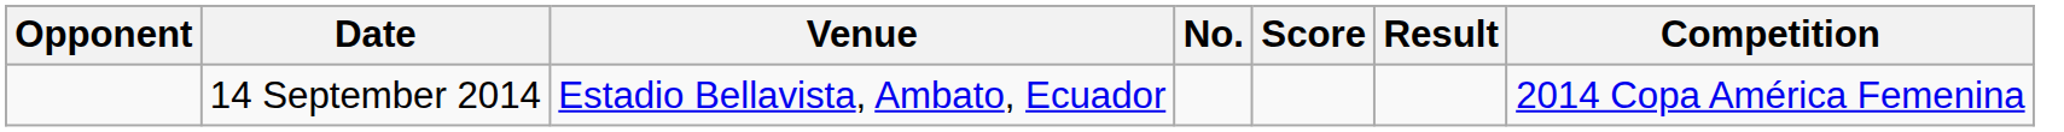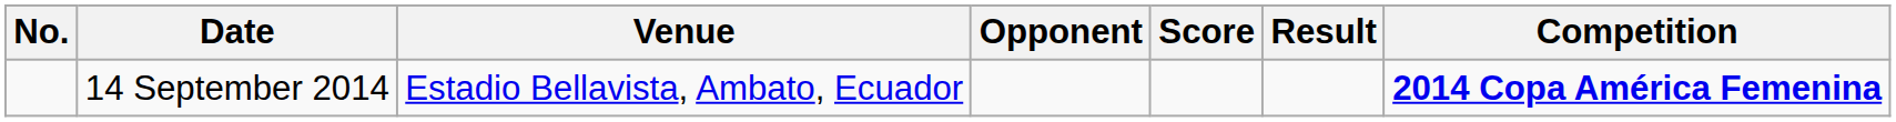columns swapped: No. <-> Opponent
14 September 2014 | Competition: normal -> bold
